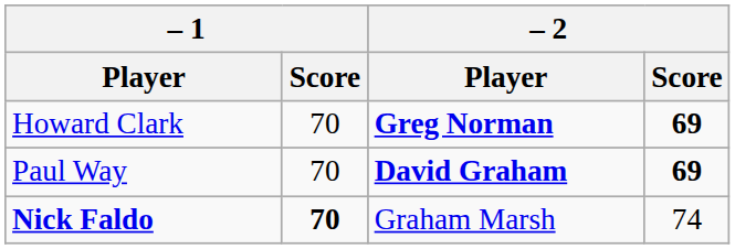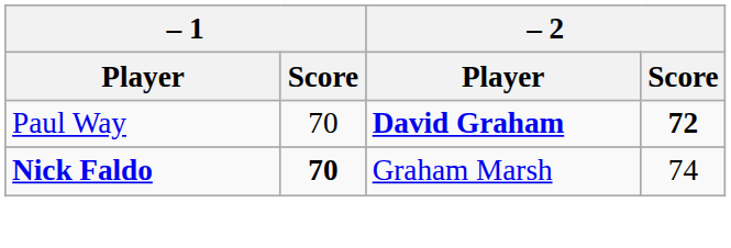- row: Howard Clark | 70 | Greg Norman | 69
Paul Way | – 2 / Score: 69 -> 72
